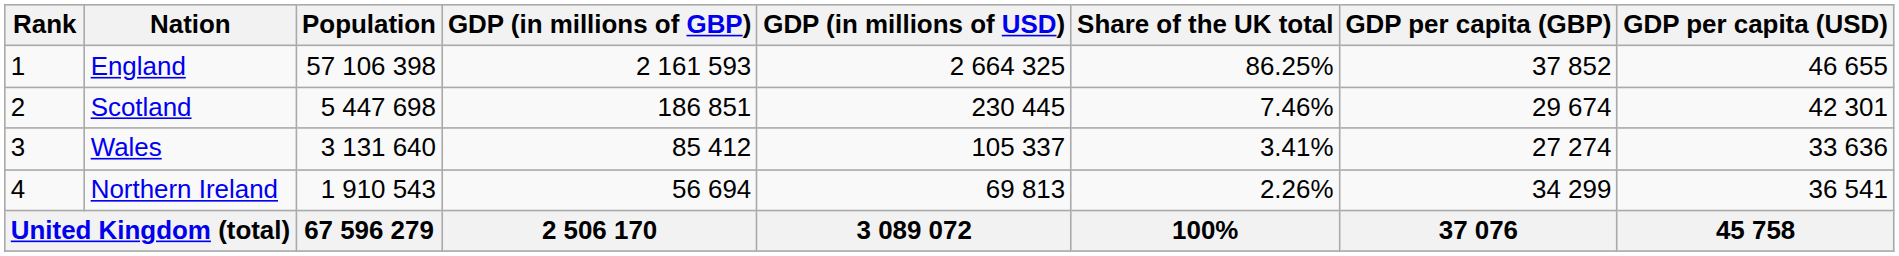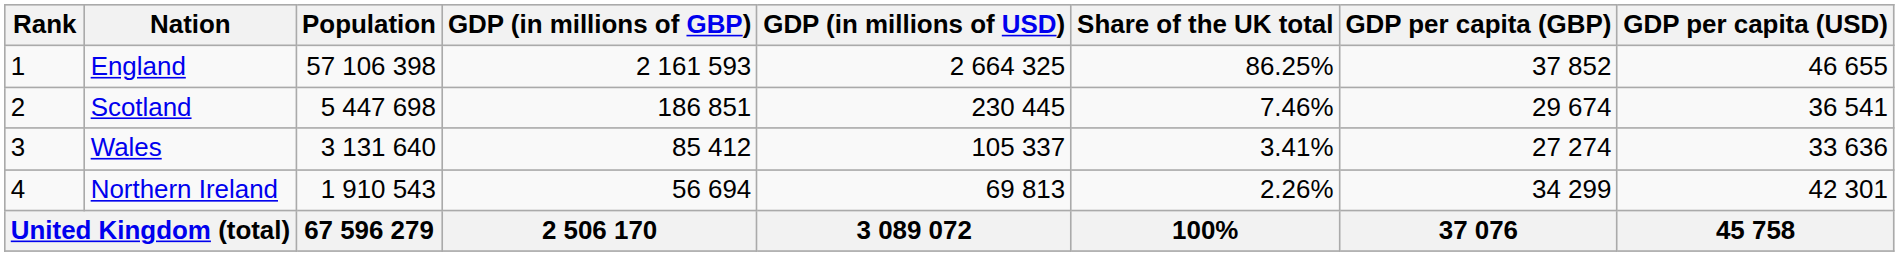Scotland | GDP per capita (USD): 42 301 -> 36 541
Northern Ireland | GDP per capita (USD): 36 541 -> 42 301
